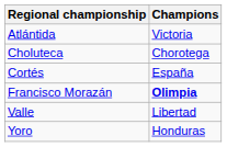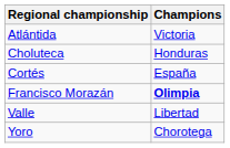Choluteca | Champions: Chorotega -> Honduras
Yoro | Champions: Honduras -> Chorotega
